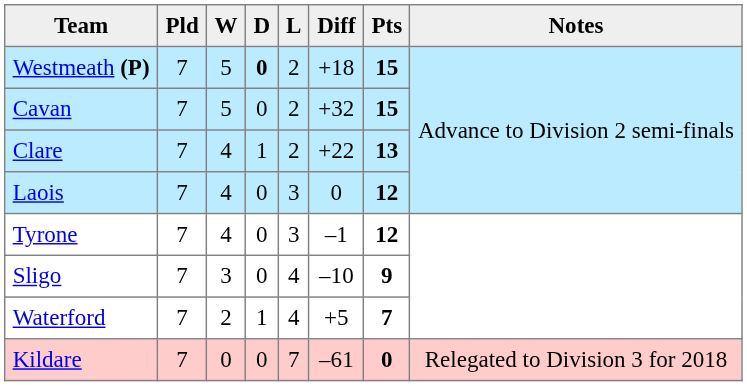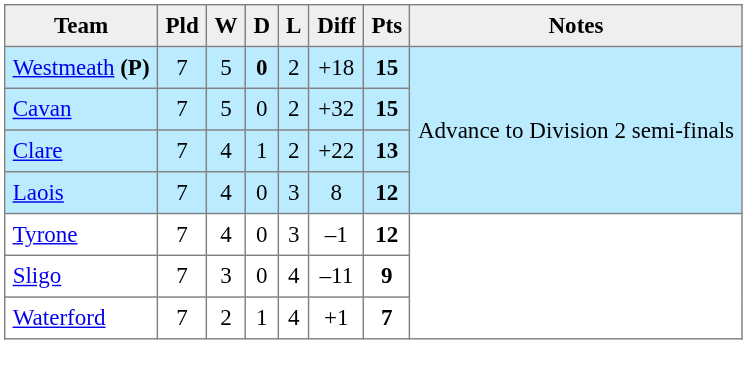Laois | Diff: 0 -> 8
Sligo | Diff: –10 -> –11
Waterford | Diff: +5 -> +1
- row: Kildare | 7 | 0 | 0 | 7 | –61 | 0 | Relegated to Division 3 for 2018
